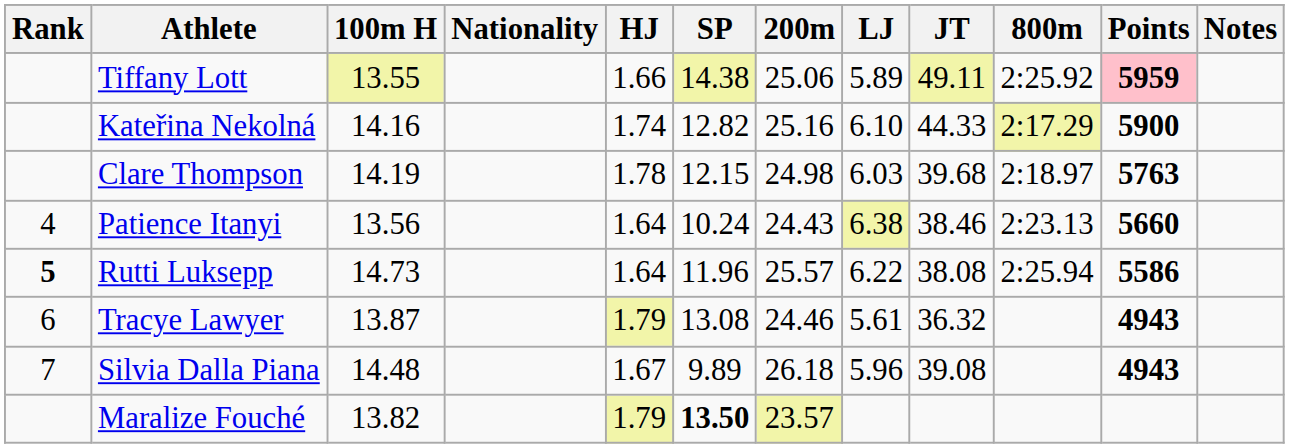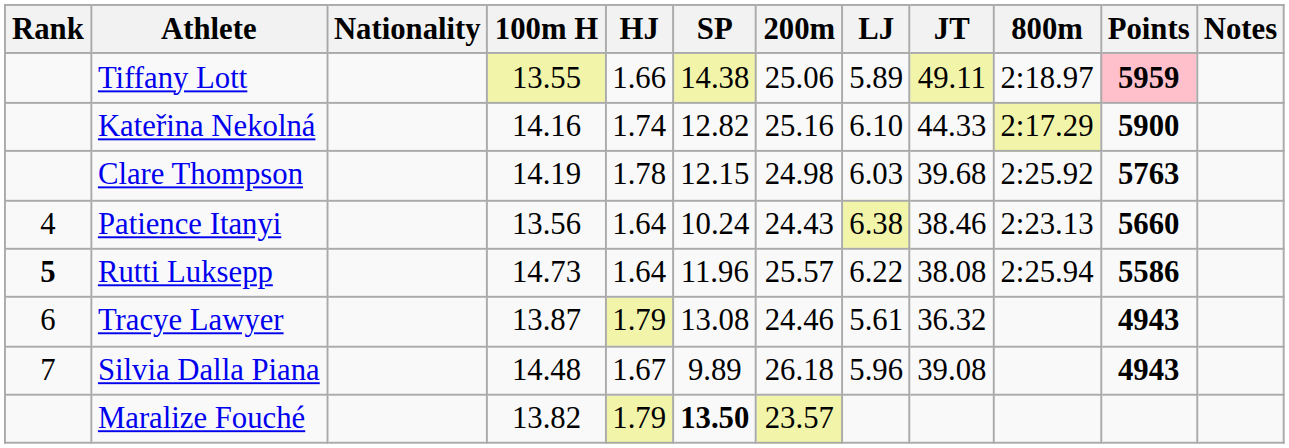columns swapped: Nationality <-> 100m H
Tiffany Lott | 800m: 2:25.92 -> 2:18.97
Clare Thompson | 800m: 2:18.97 -> 2:25.92
